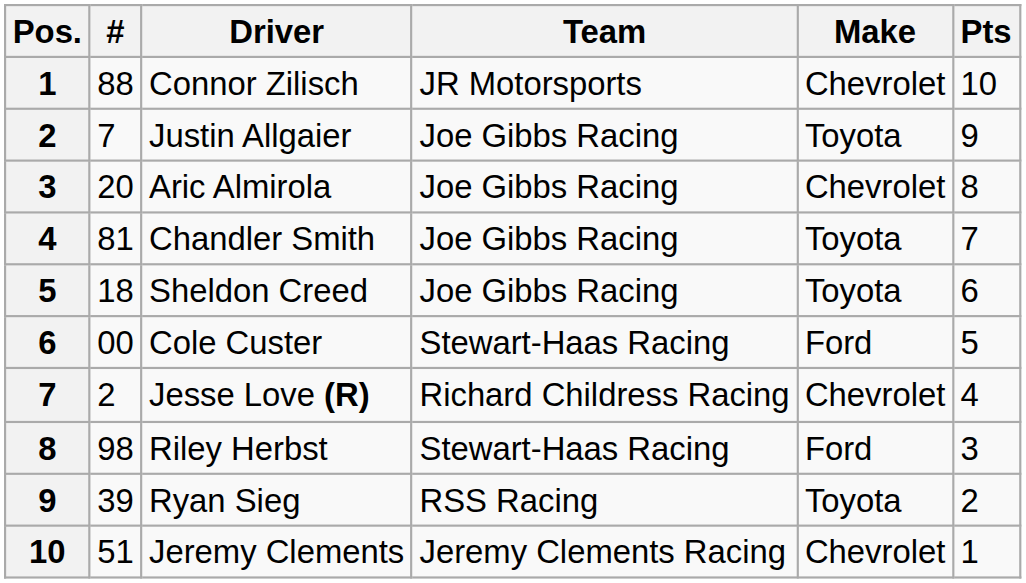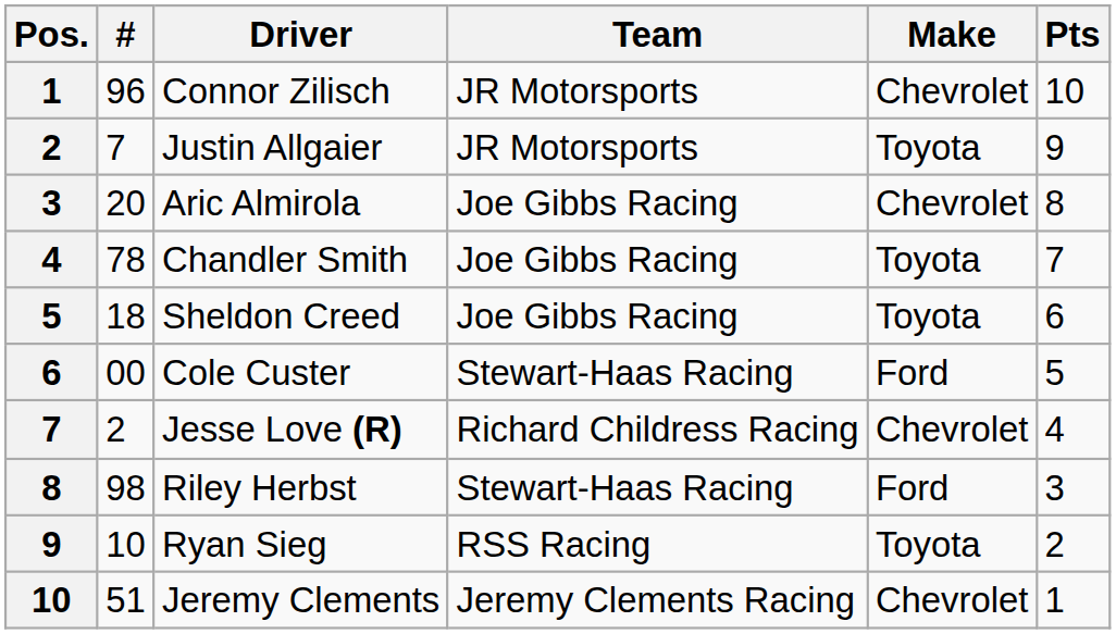Connor Zilisch | #: 88 -> 96
Justin Allgaier | Team: Joe Gibbs Racing -> JR Motorsports
Chandler Smith | #: 81 -> 78
Ryan Sieg | #: 39 -> 10
